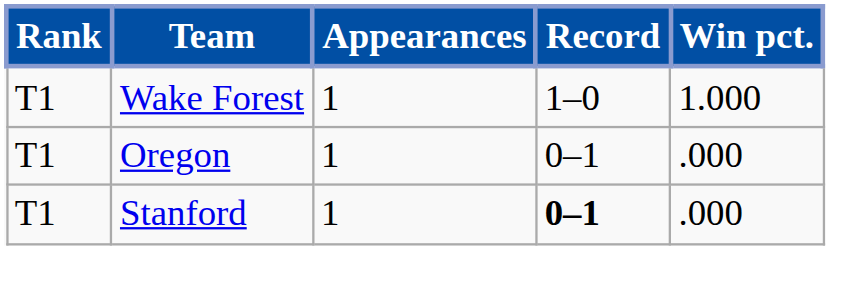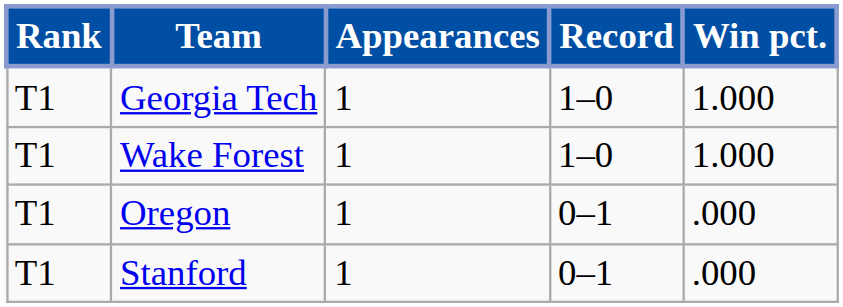+ row: T1 | Georgia Tech | 1 | 1–0 | 1.000
Stanford | Record: bold -> normal
